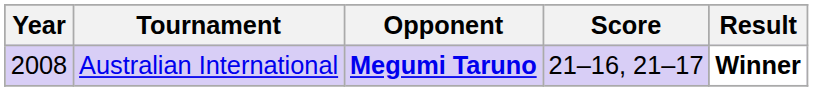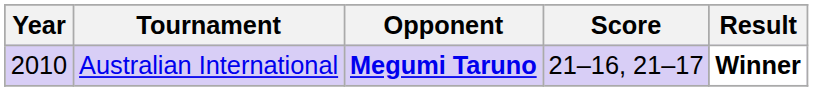Australian International | Year: 2008 -> 2010
